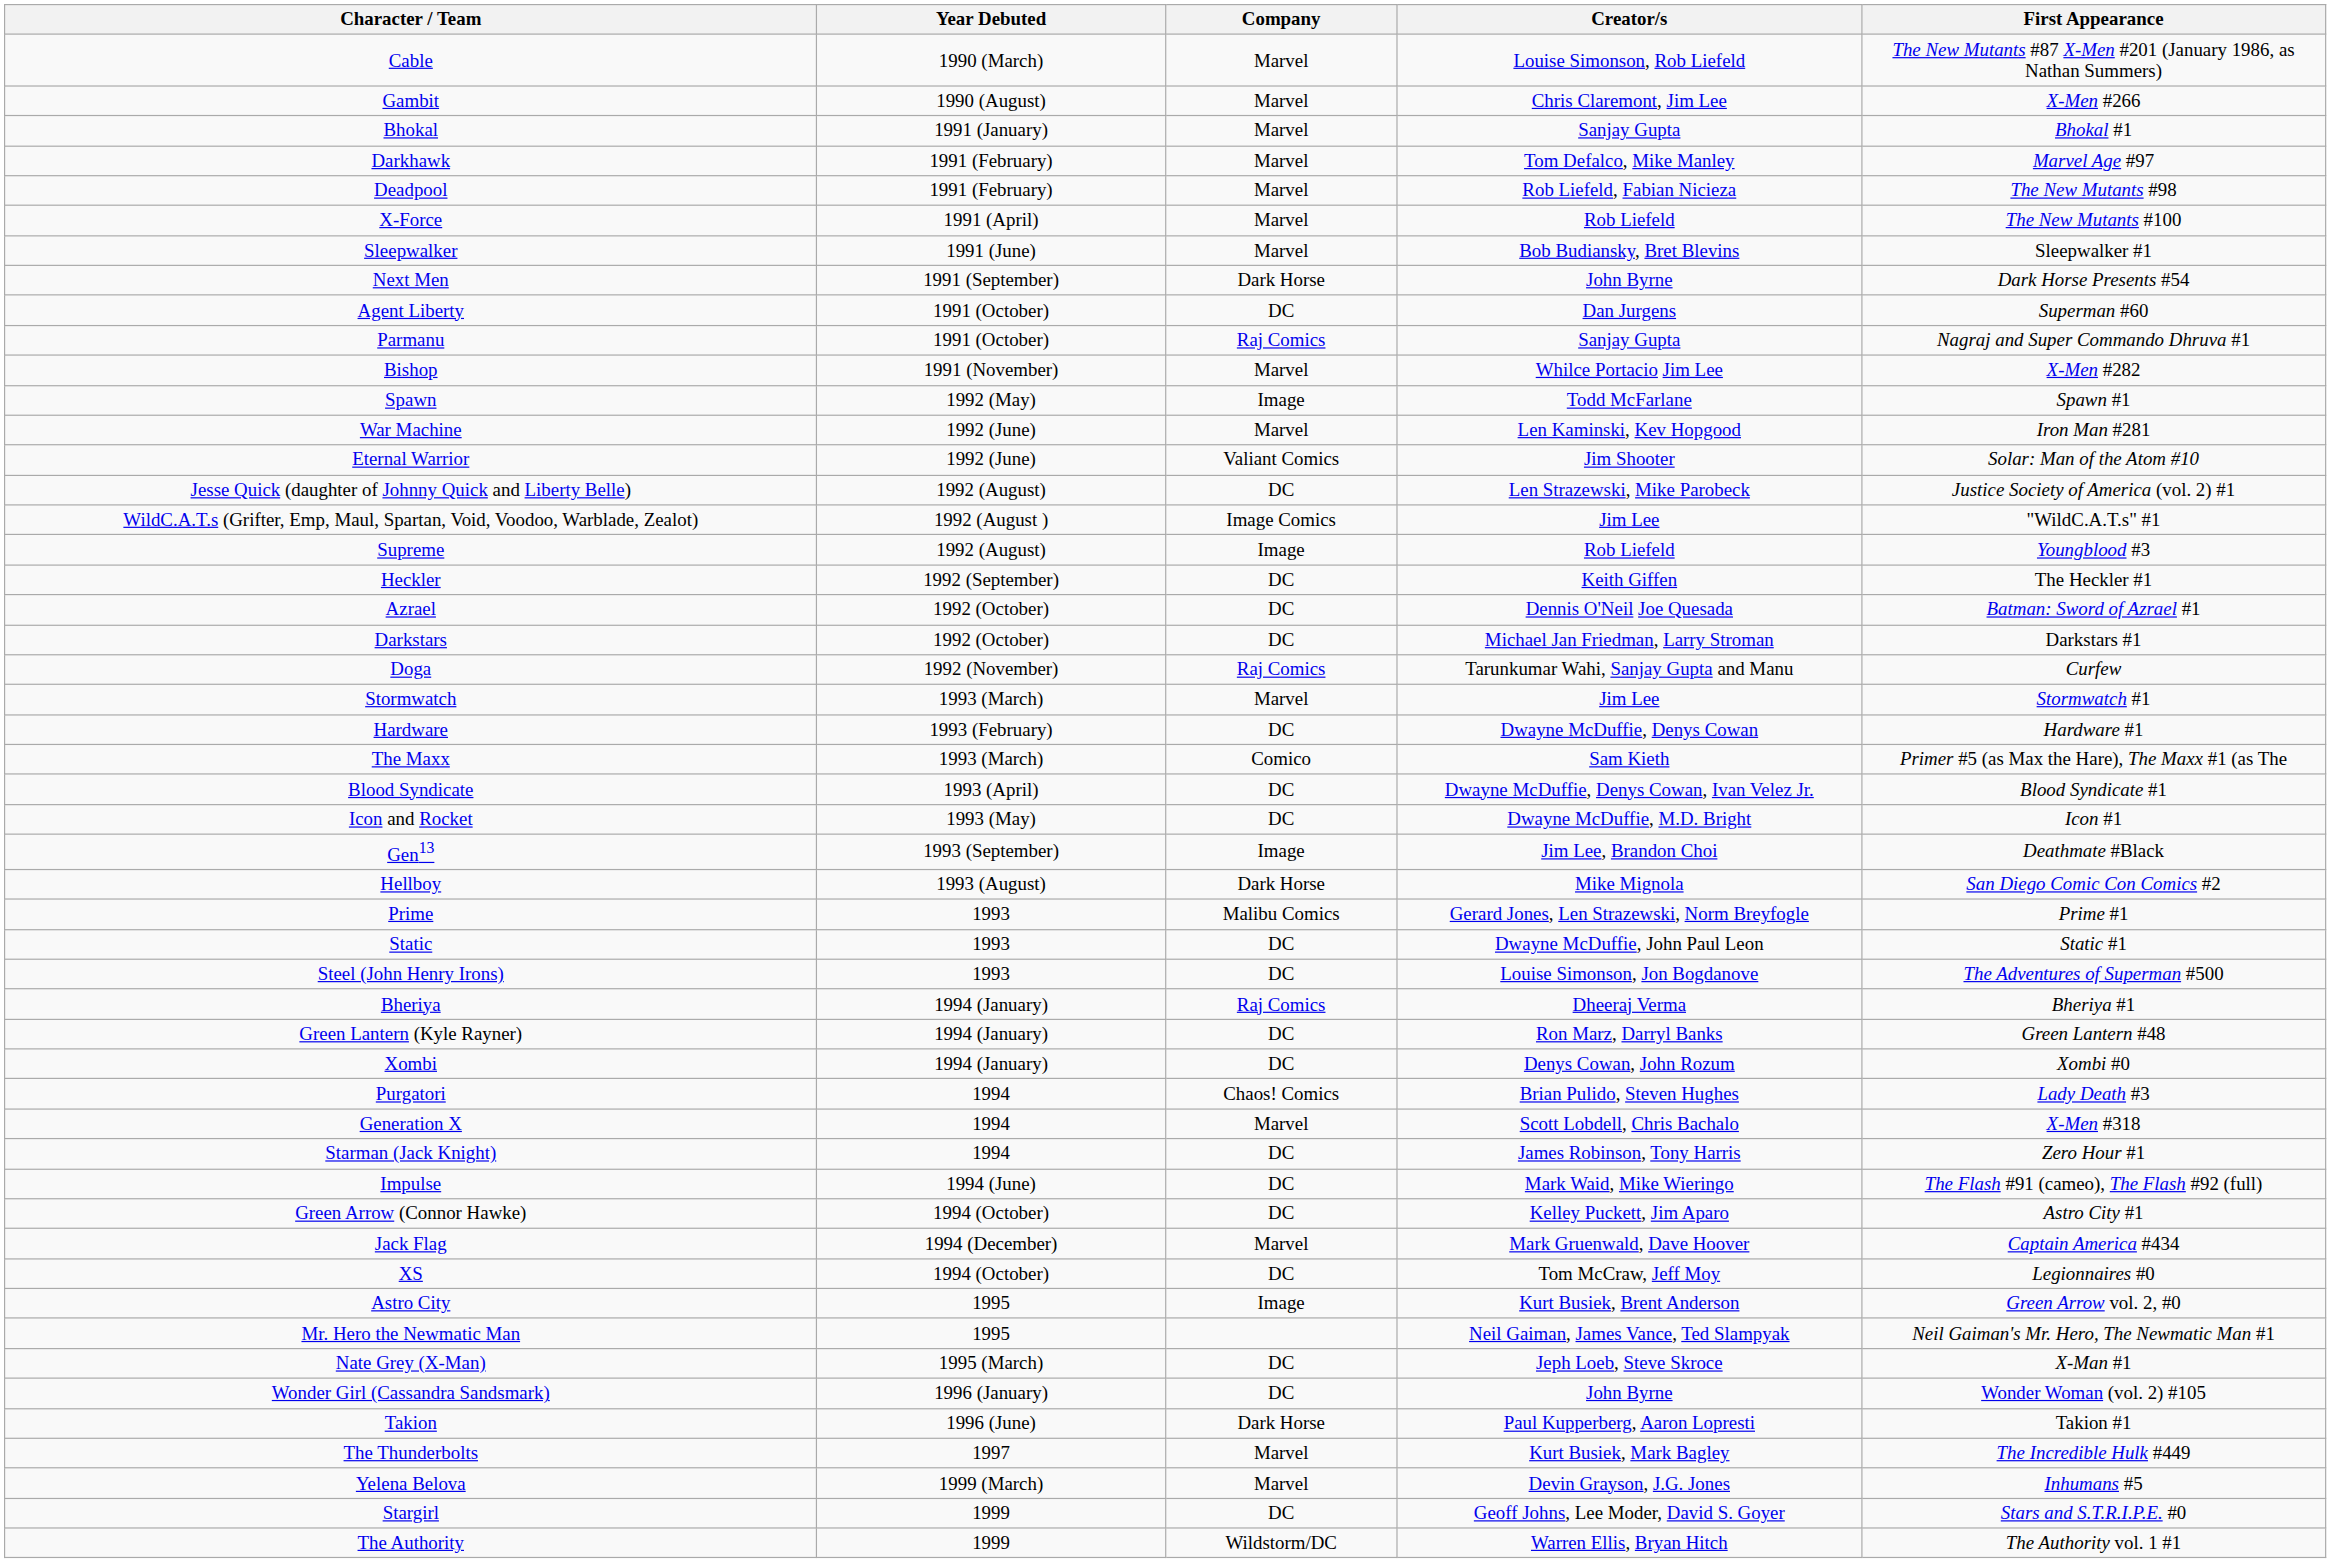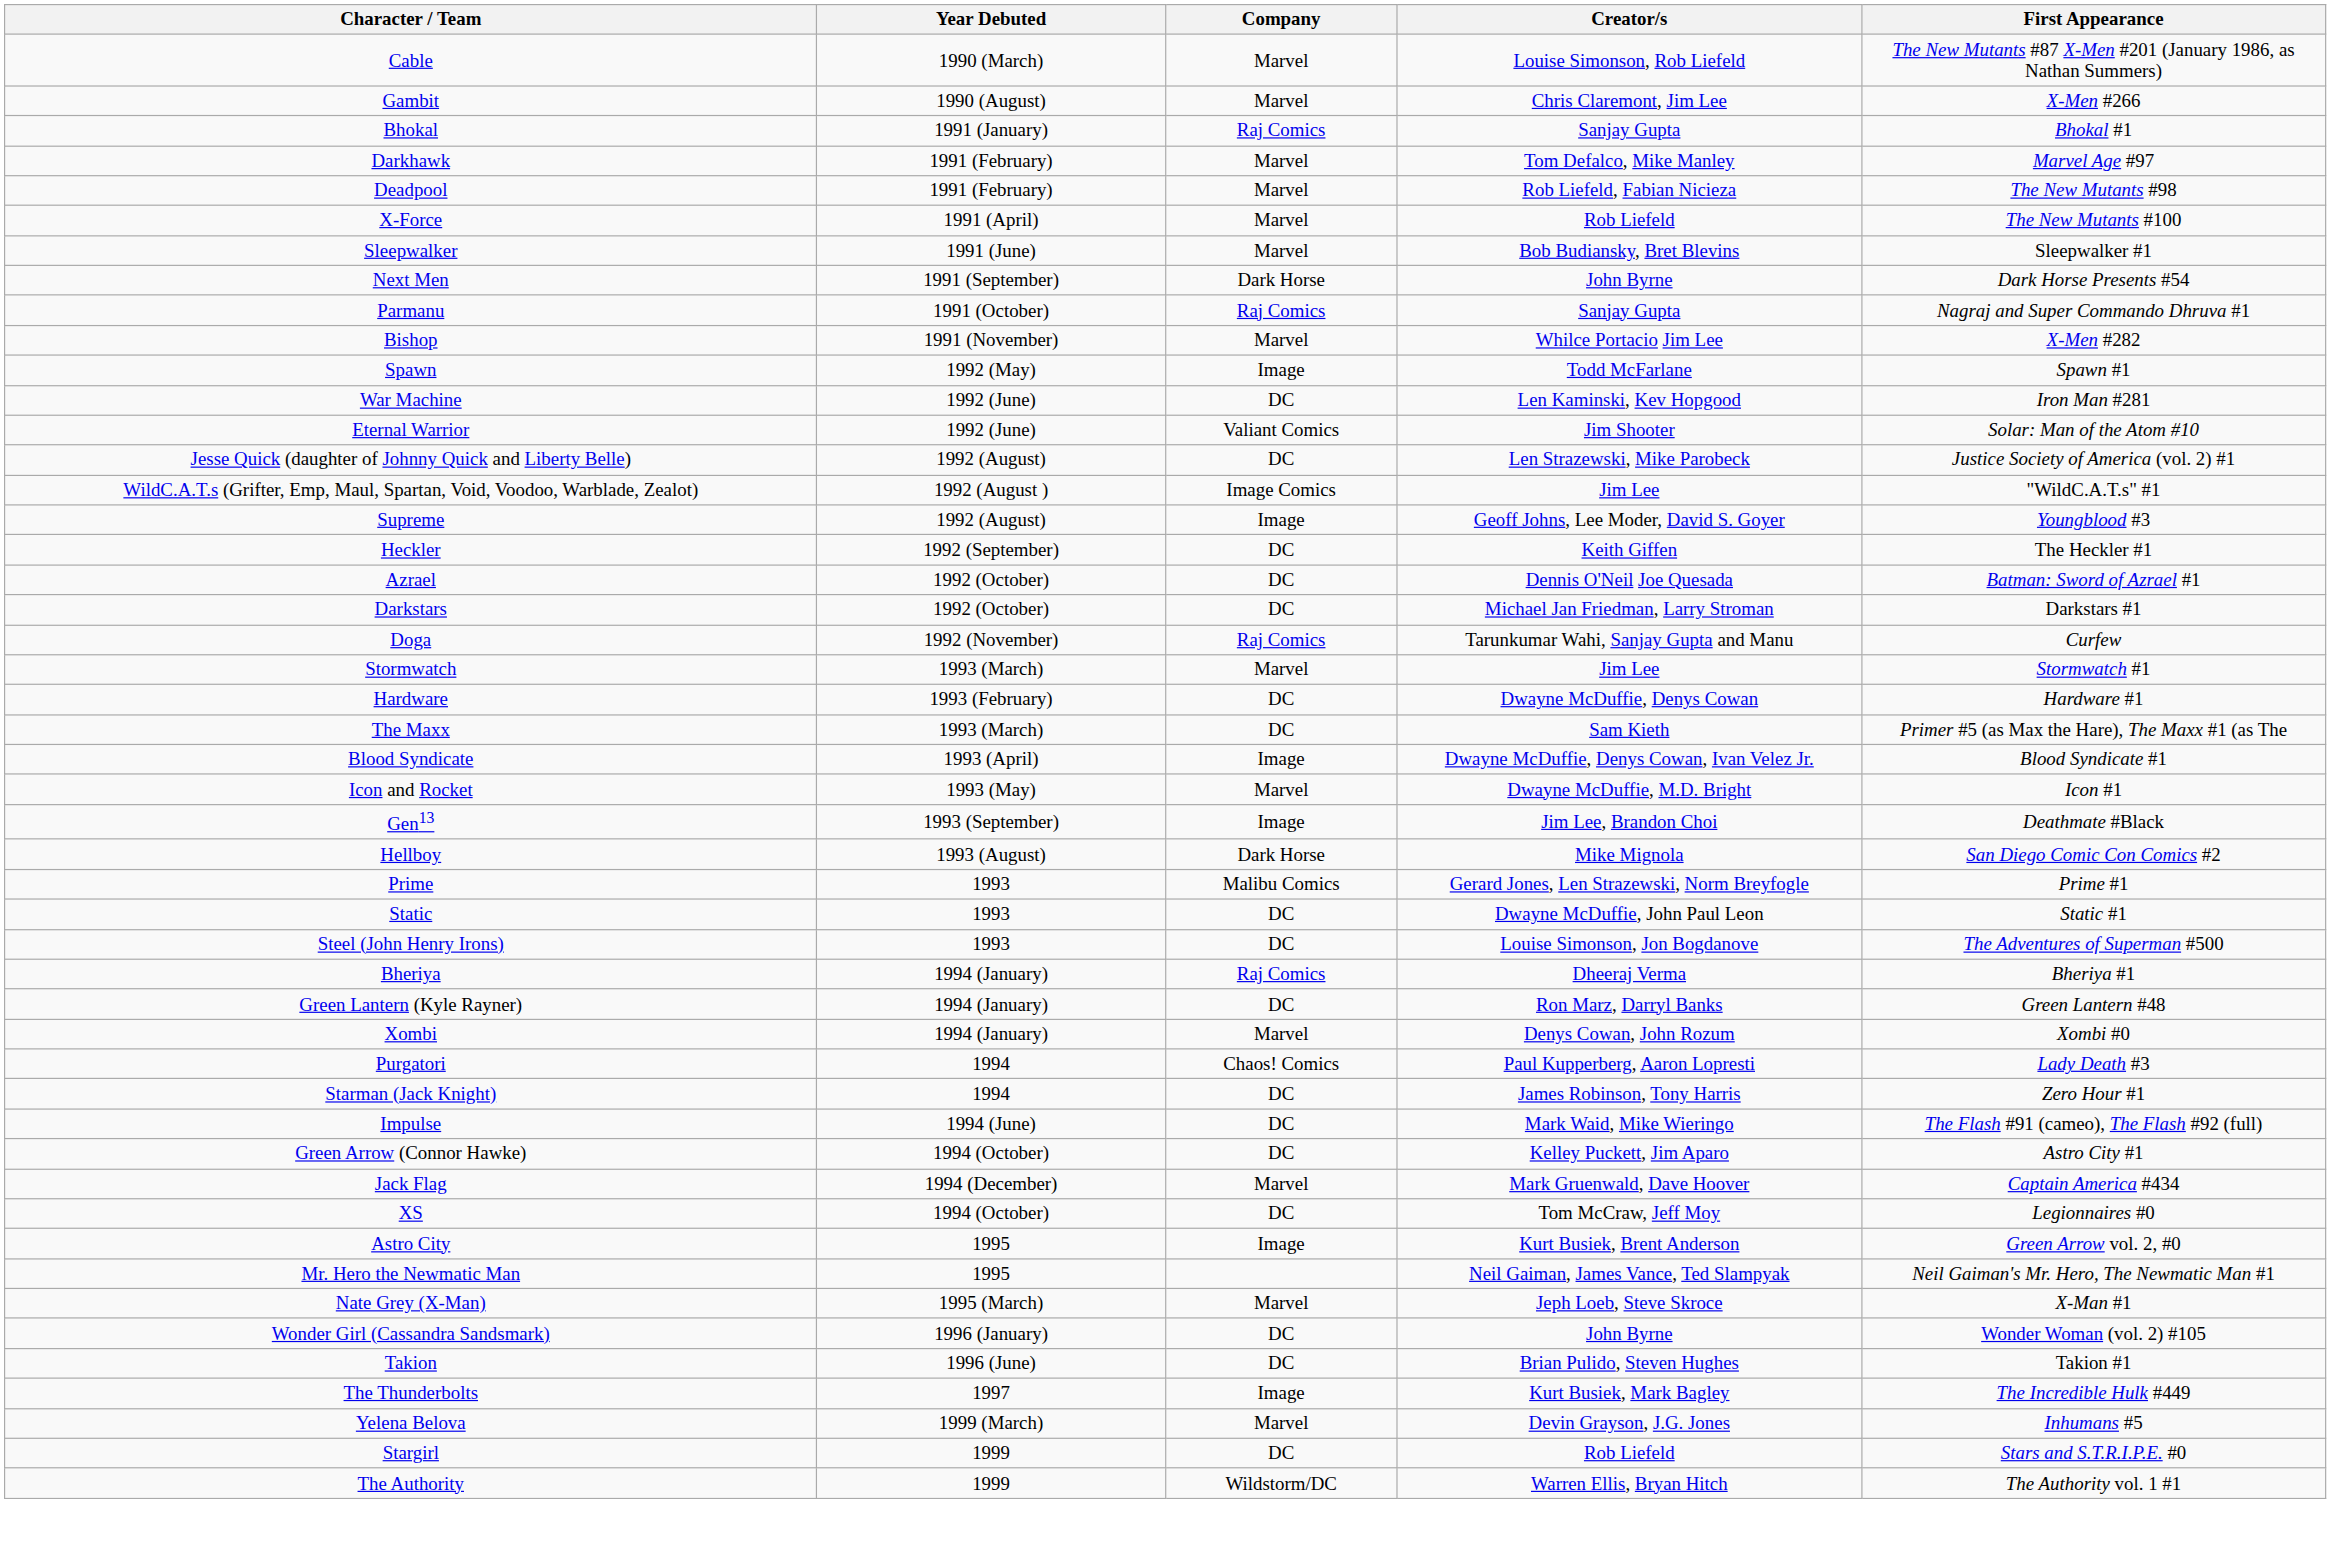Bhokal | Company: Marvel -> Raj Comics
- row: Agent Liberty | 1991 (October) | DC | Dan Jurgens | Superman #60
War Machine | Company: Marvel -> DC
Supreme | Creator/s: Rob Liefeld -> Geoff Johns, Lee Moder, David S. Goyer
The Maxx | Company: Comico -> DC
Blood Syndicate | Company: DC -> Image
Icon and Rocket | Company: DC -> Marvel
Xombi | Company: DC -> Marvel
Purgatori | Creator/s: Brian Pulido, Steven Hughes -> Paul Kupperberg, Aaron Lopresti
- row: Generation X | 1994 | Marvel | Scott Lobdell, Chris Bachalo | X-Men #318
Nate Grey (X-Man) | Company: DC -> Marvel
Takion | Company: Dark Horse -> DC
Takion | Creator/s: Paul Kupperberg, Aaron Lopresti -> Brian Pulido, Steven Hughes
The Thunderbolts | Company: Marvel -> Image
Stargirl | Creator/s: Geoff Johns, Lee Moder, David S. Goyer -> Rob Liefeld
